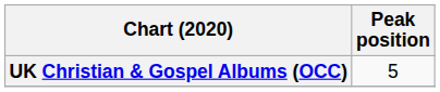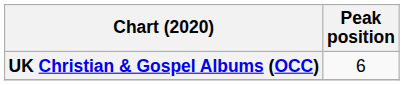UK Christian & Gospel Albums (OCC) | Peak position: 5 -> 6
